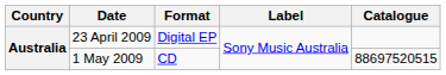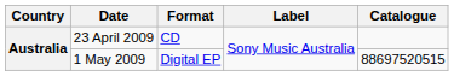23 April 2009 | Format: Digital EP -> CD
1 May 2009 | Format: CD -> Digital EP
